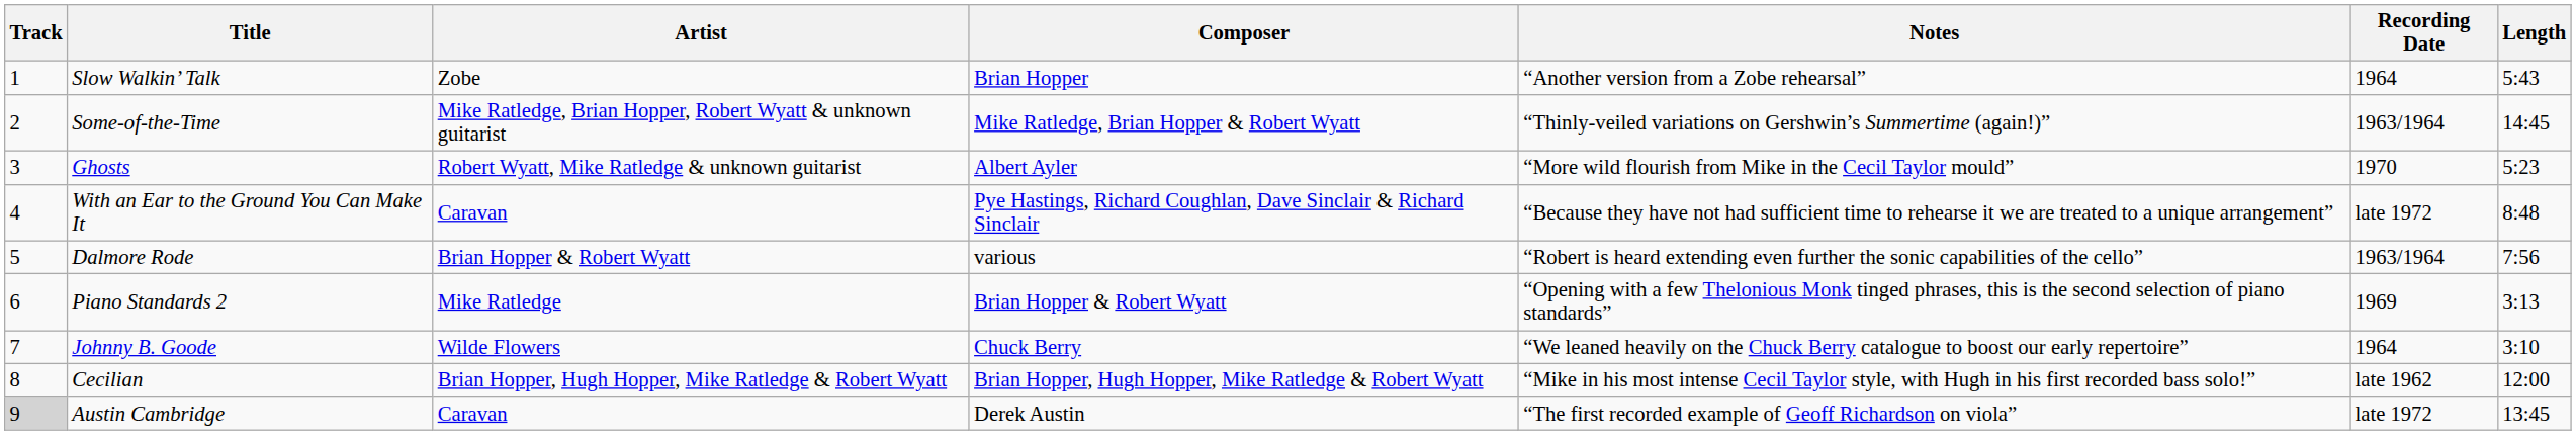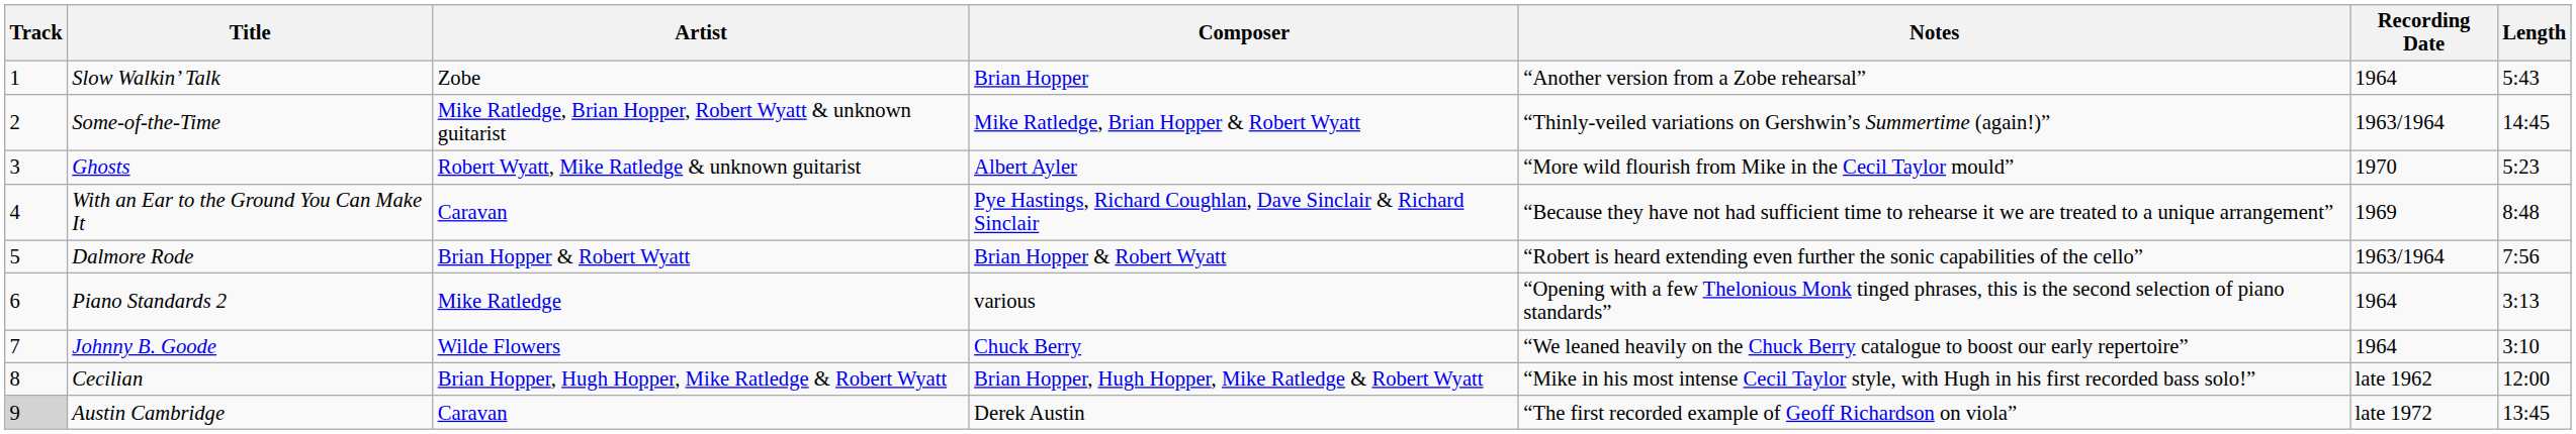With an Ear to the Ground You Can Make It | Recording Date: late 1972 -> 1969
Dalmore Rode | Composer: various -> Brian Hopper & Robert Wyatt
Piano Standards 2 | Composer: Brian Hopper & Robert Wyatt -> various
Piano Standards 2 | Recording Date: 1969 -> 1964
